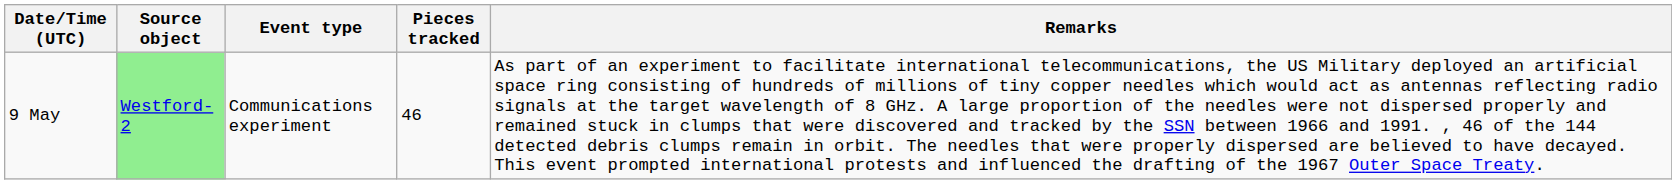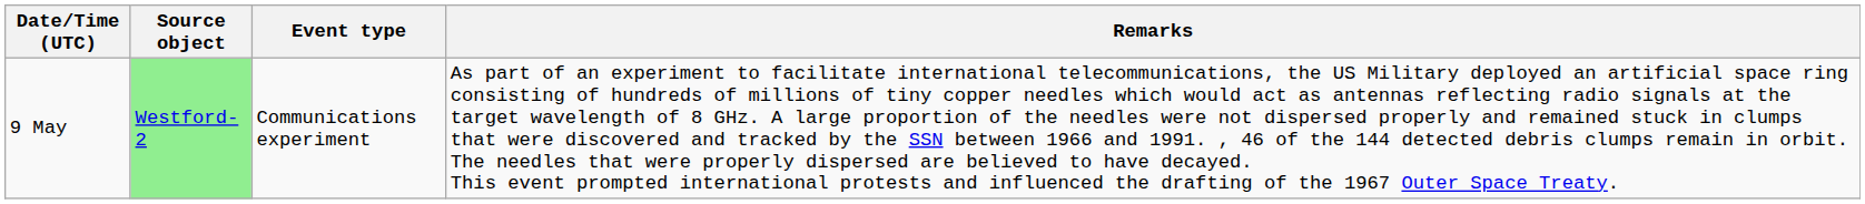- column: Pieces tracked | 46
